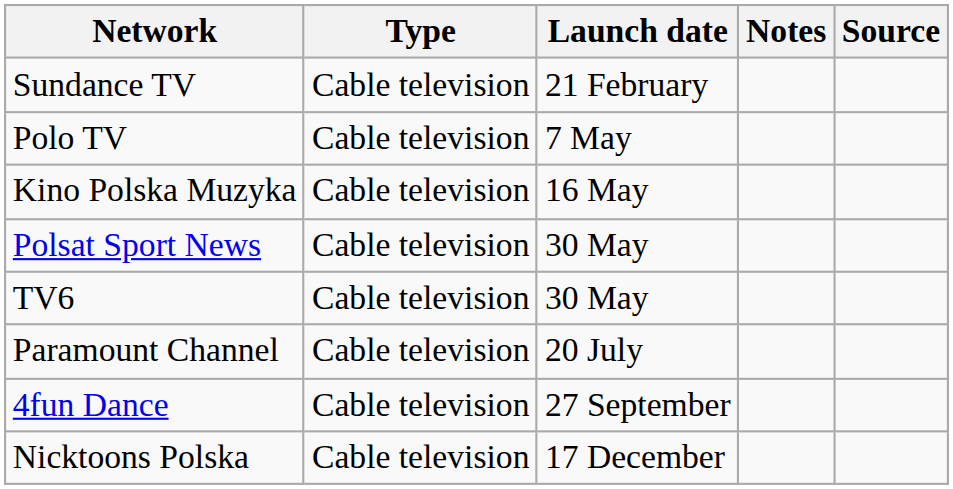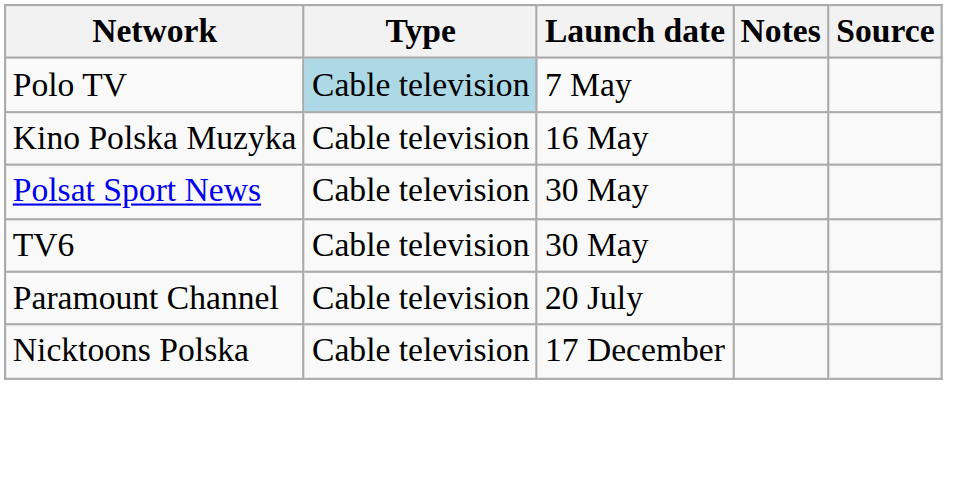- row: Sundance TV | Cable television | 21 February
Polo TV | Type: no background -> lightblue background
- row: 4fun Dance | Cable television | 27 September
